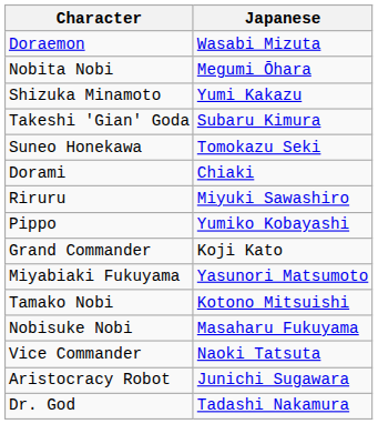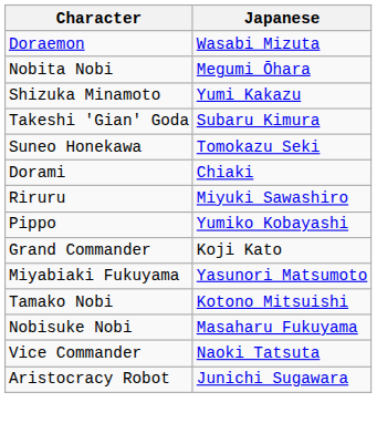- row: Dr. God | Tadashi Nakamura
